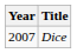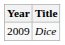Dice | Year: 2007 -> 2009
